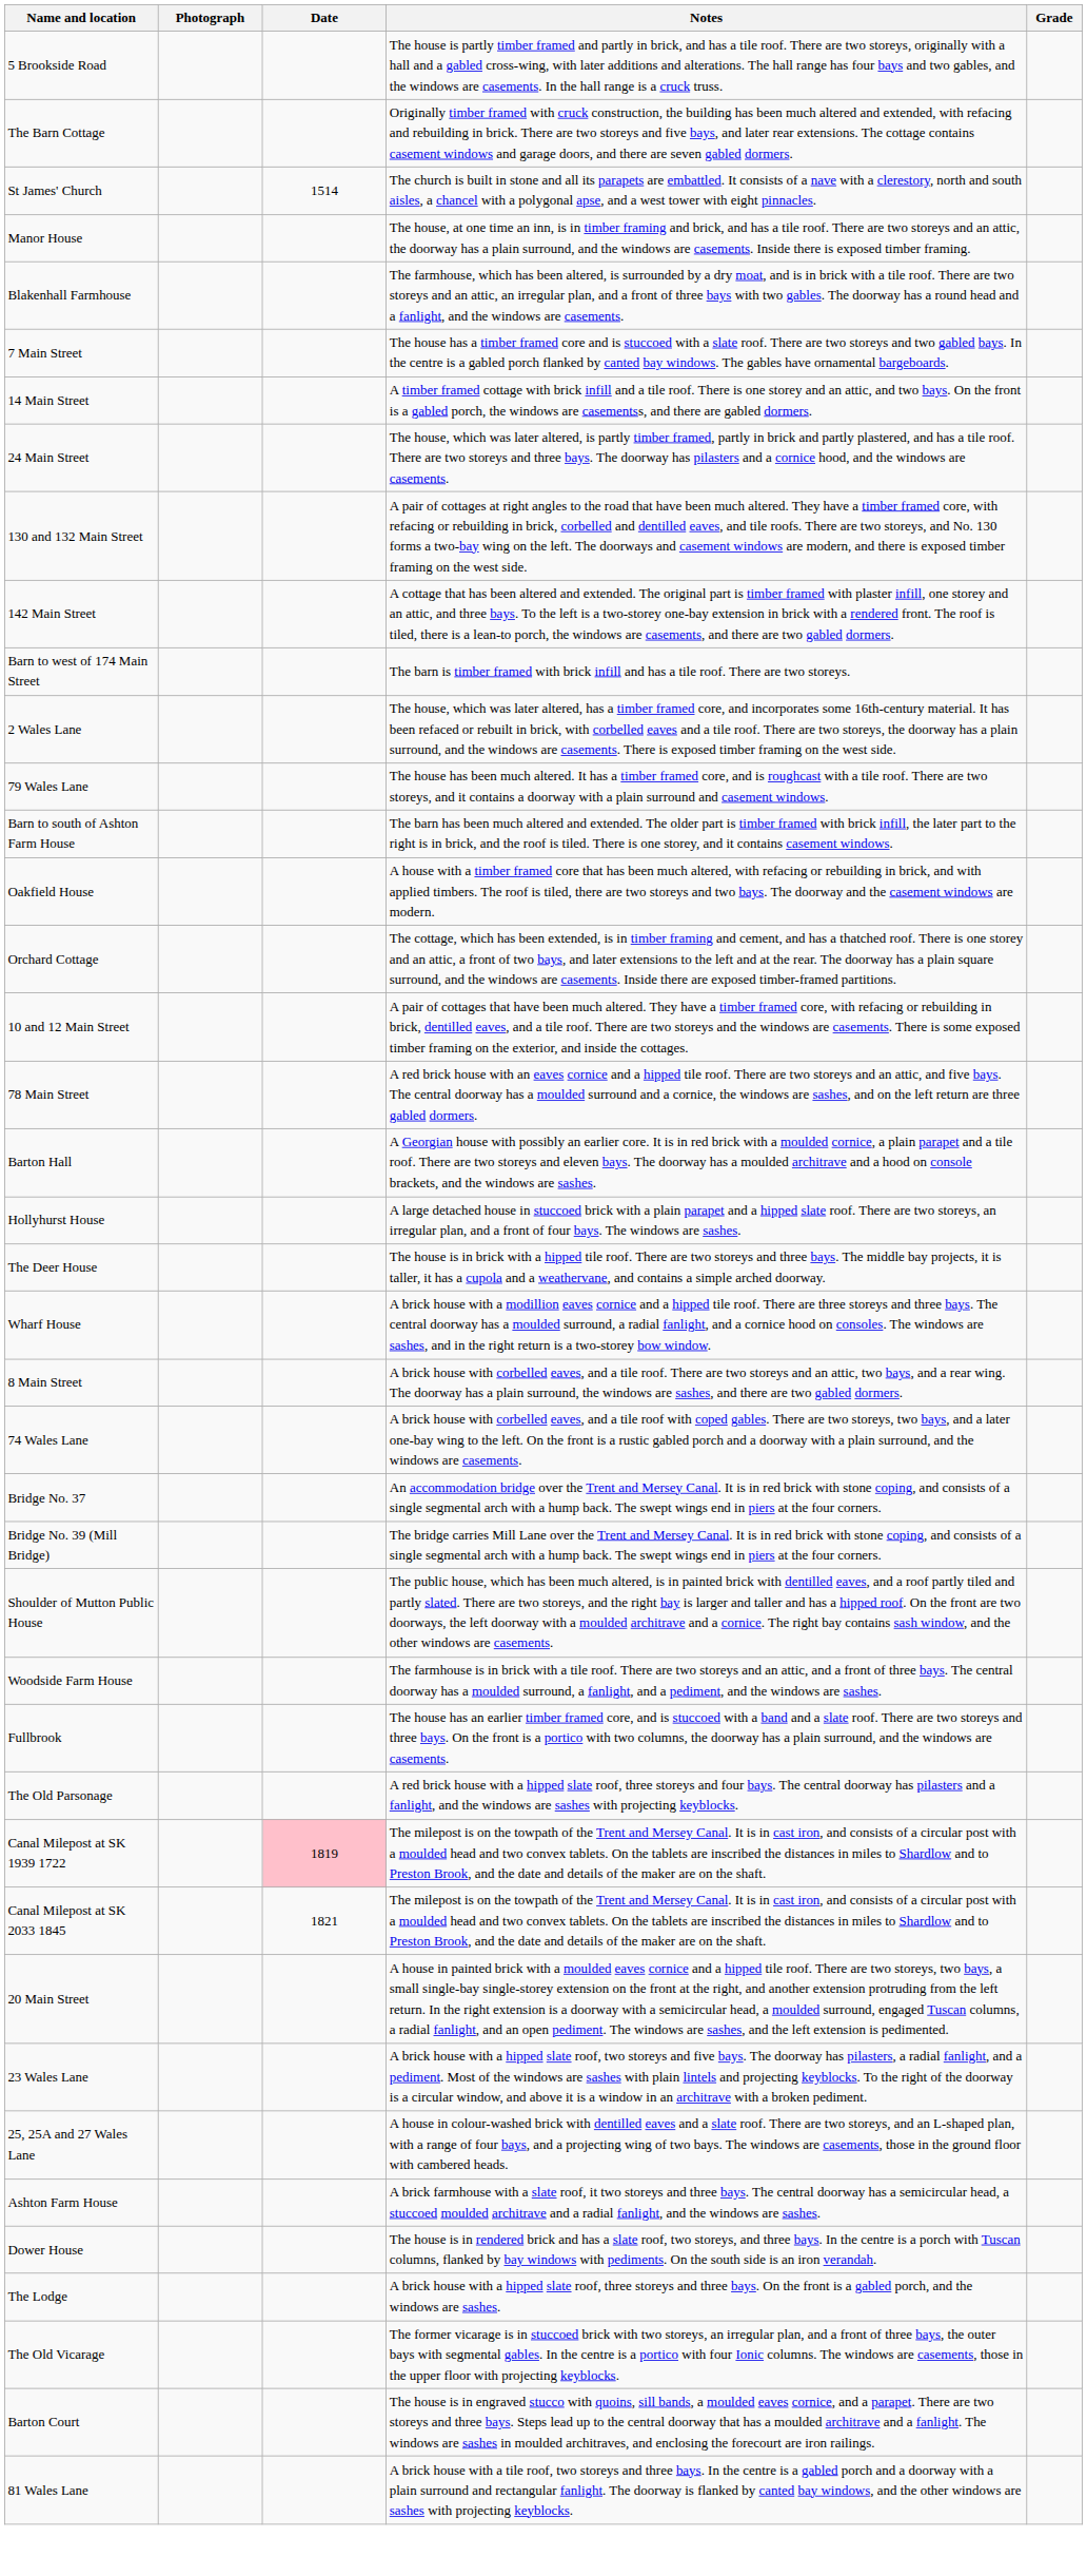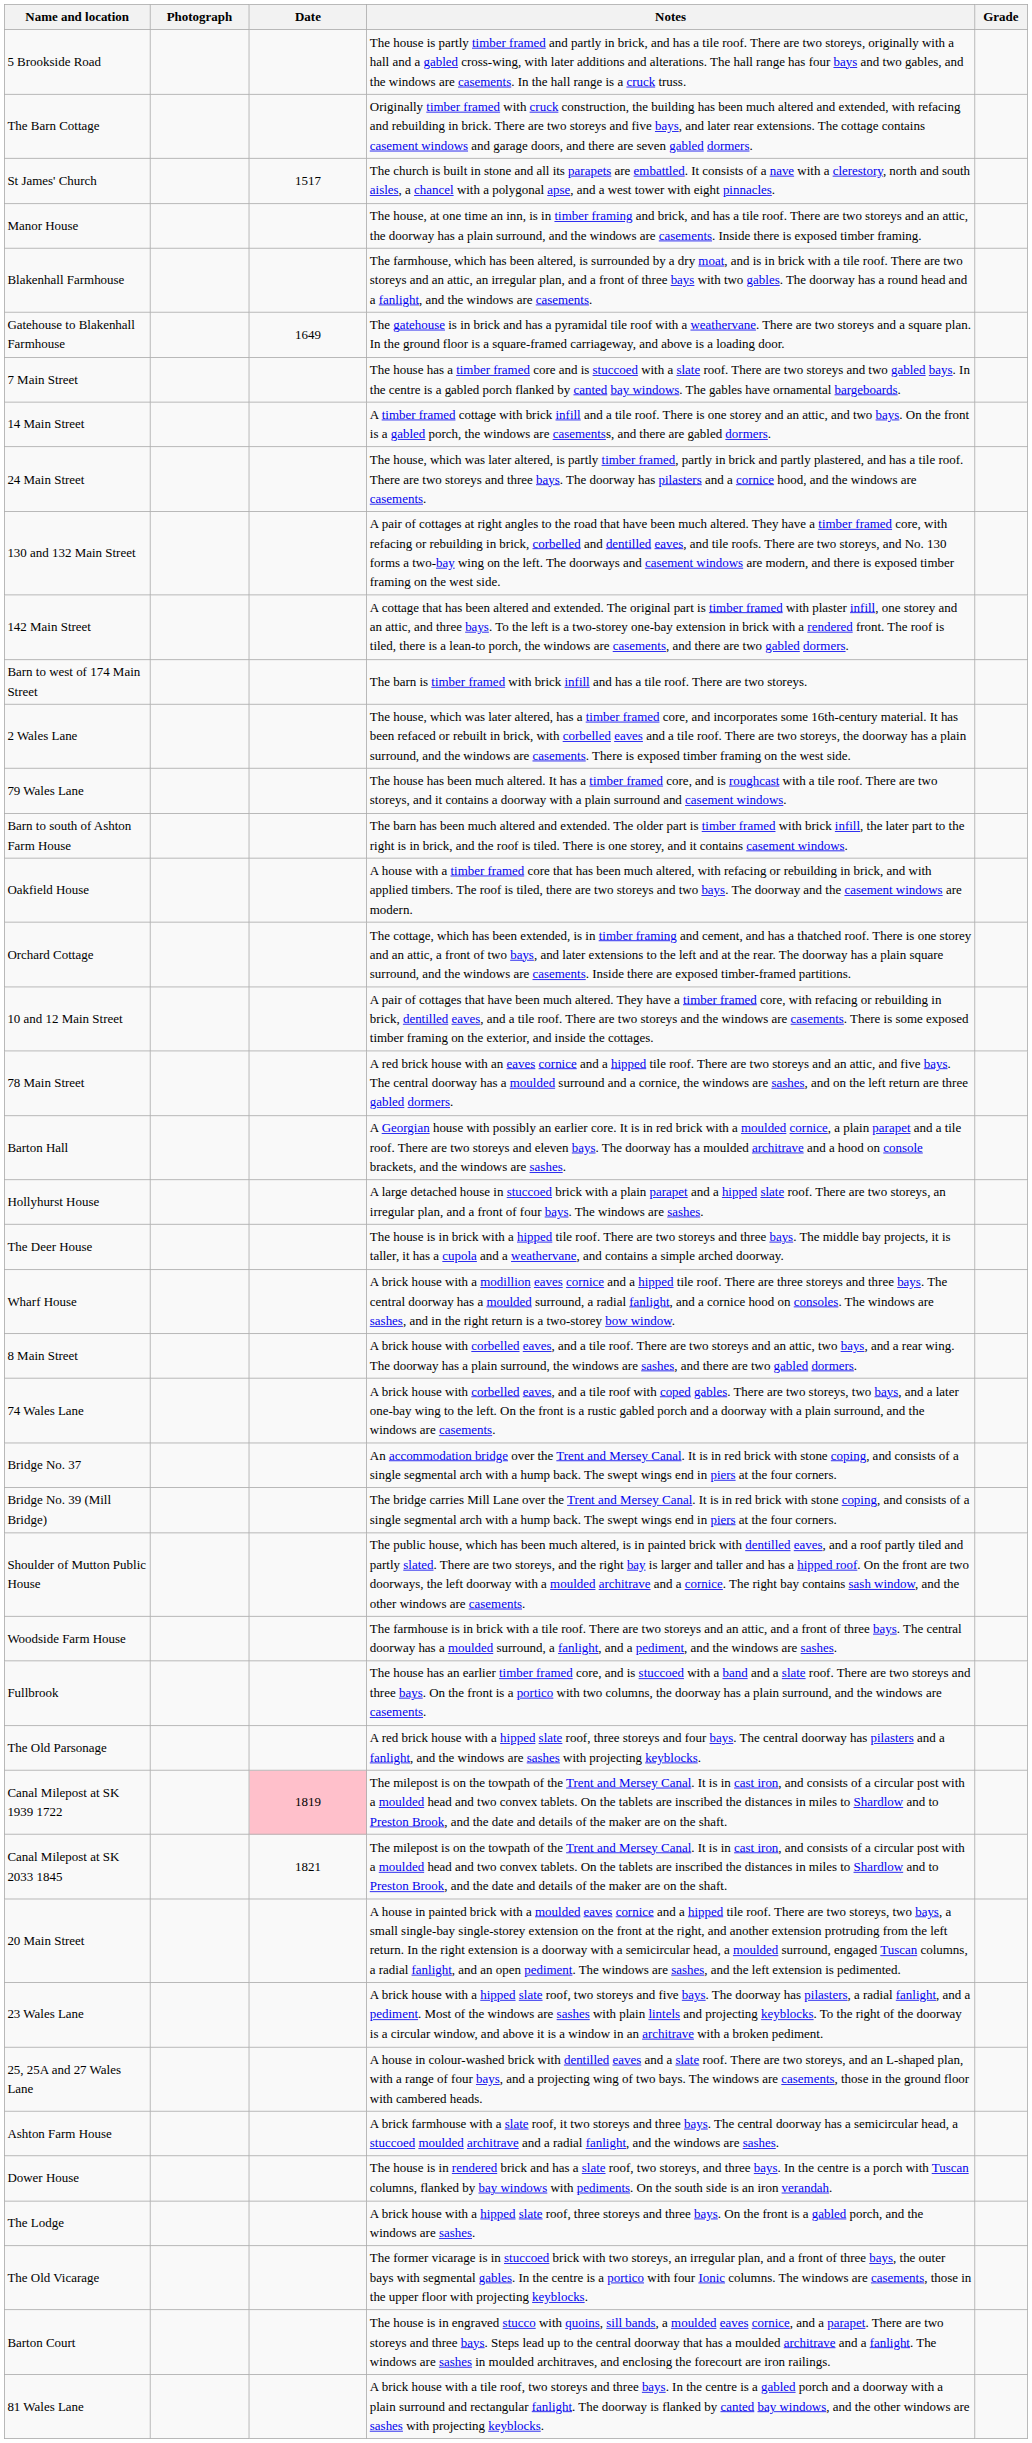St James' Church | Date: 1514 -> 1517
+ row: Gatehouse to Blakenhall Farmhouse | 1649 | The gatehouse is in brick and has a pyramidal tile roof with a weathervane. There are two storeys and a square plan. In the ground floor is a square-framed carriageway, and above is a loading door.
